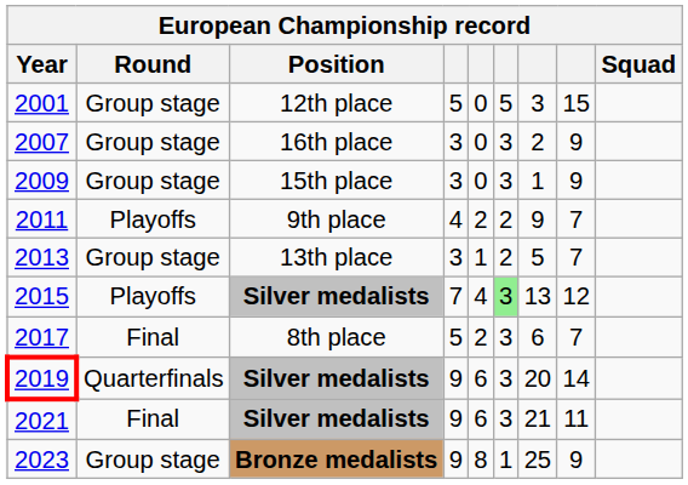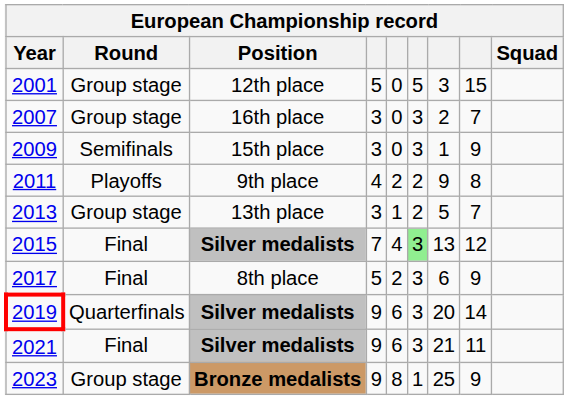2007 | column 8: 9 -> 7
2009 | Round: Group stage -> Semifinals
2011 | column 8: 7 -> 8
2015 | Round: Playoffs -> Final
2017 | column 8: 7 -> 9
